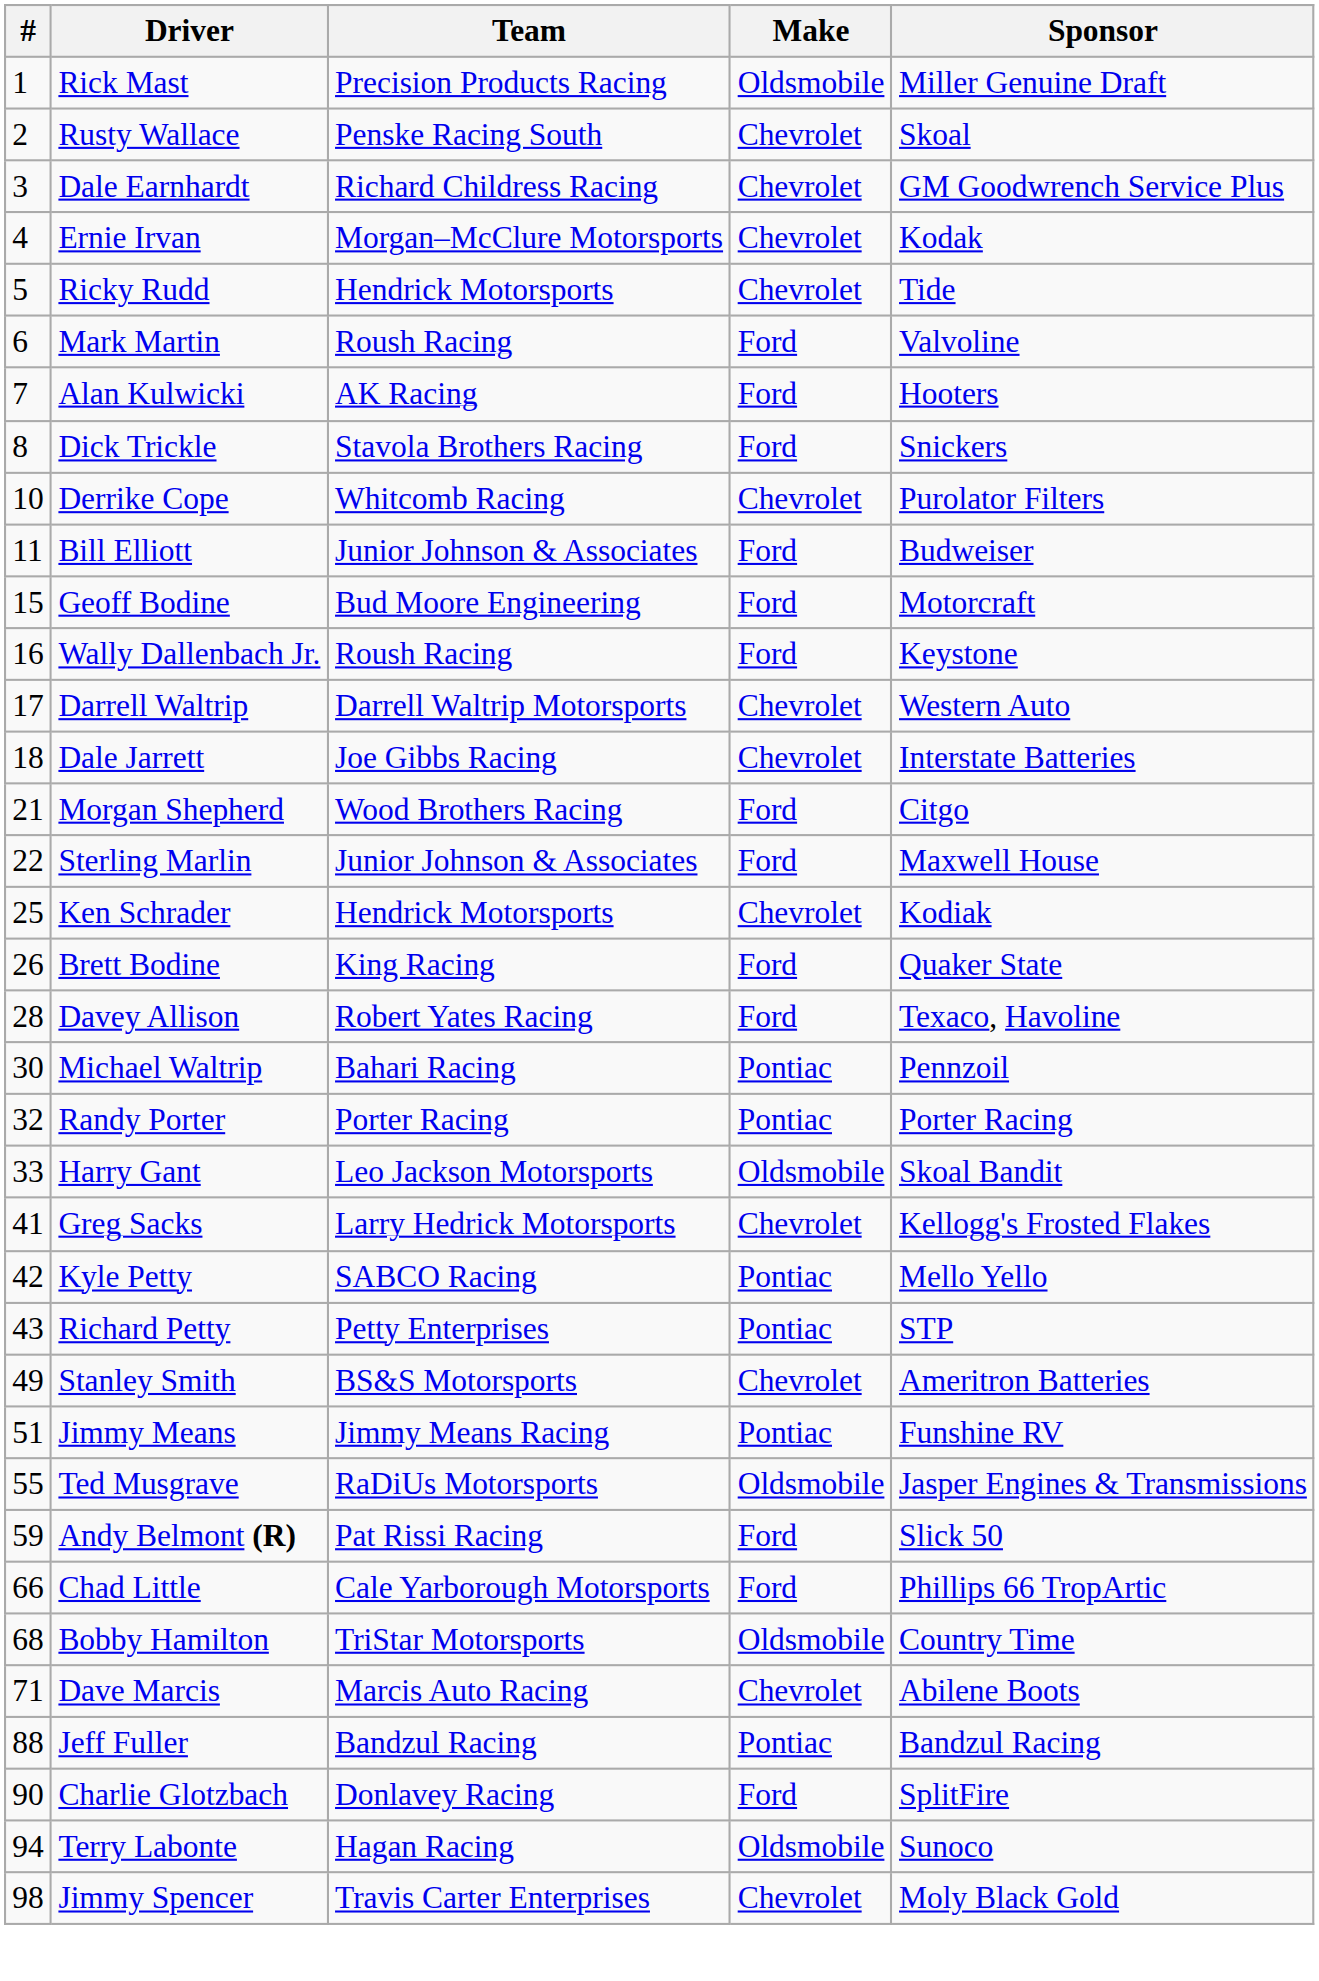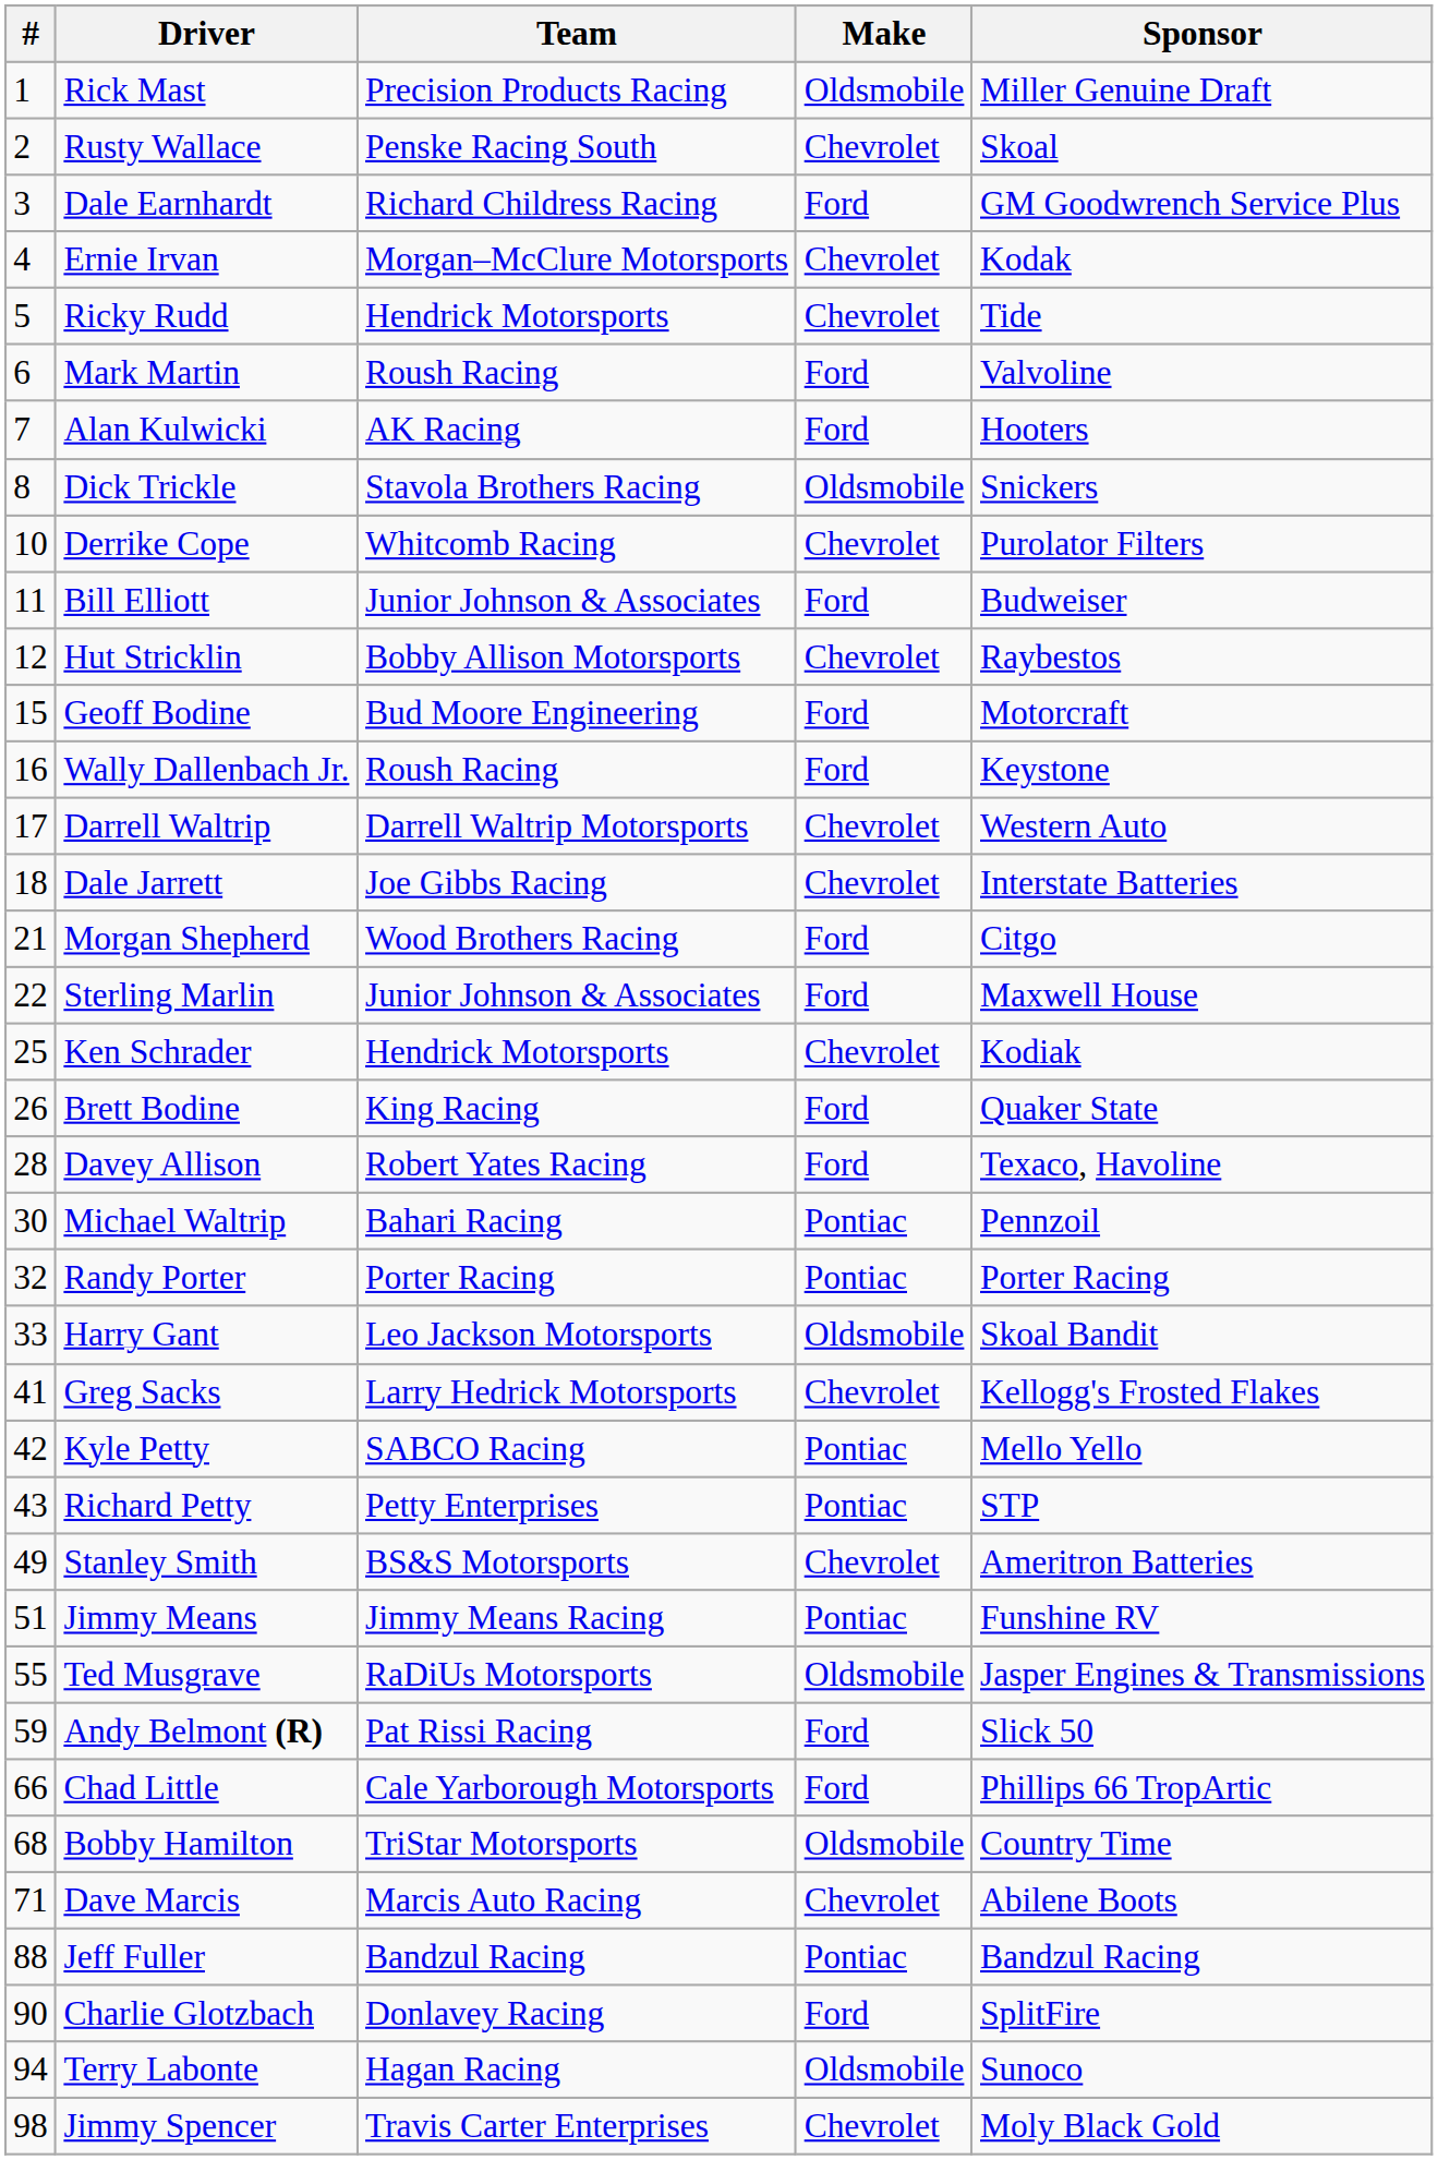Dale Earnhardt | Make: Chevrolet -> Ford
Dick Trickle | Make: Ford -> Oldsmobile
+ row: 12 | Hut Stricklin | Bobby Allison Motorsports | Chevrolet | Raybestos
